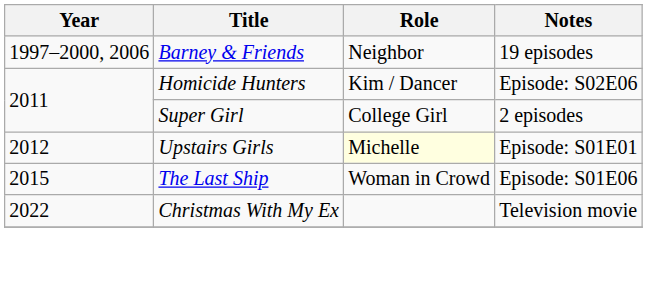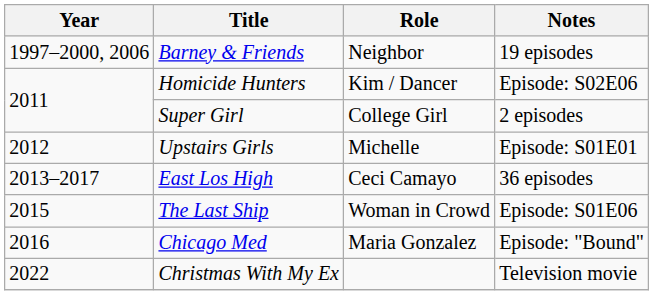Upstairs Girls | Role: lightyellow background -> no background
+ row: 2013–2017 | East Los High | Ceci Camayo | 36 episodes
+ row: 2016 | Chicago Med | Maria Gonzalez | Episode: "Bound"
